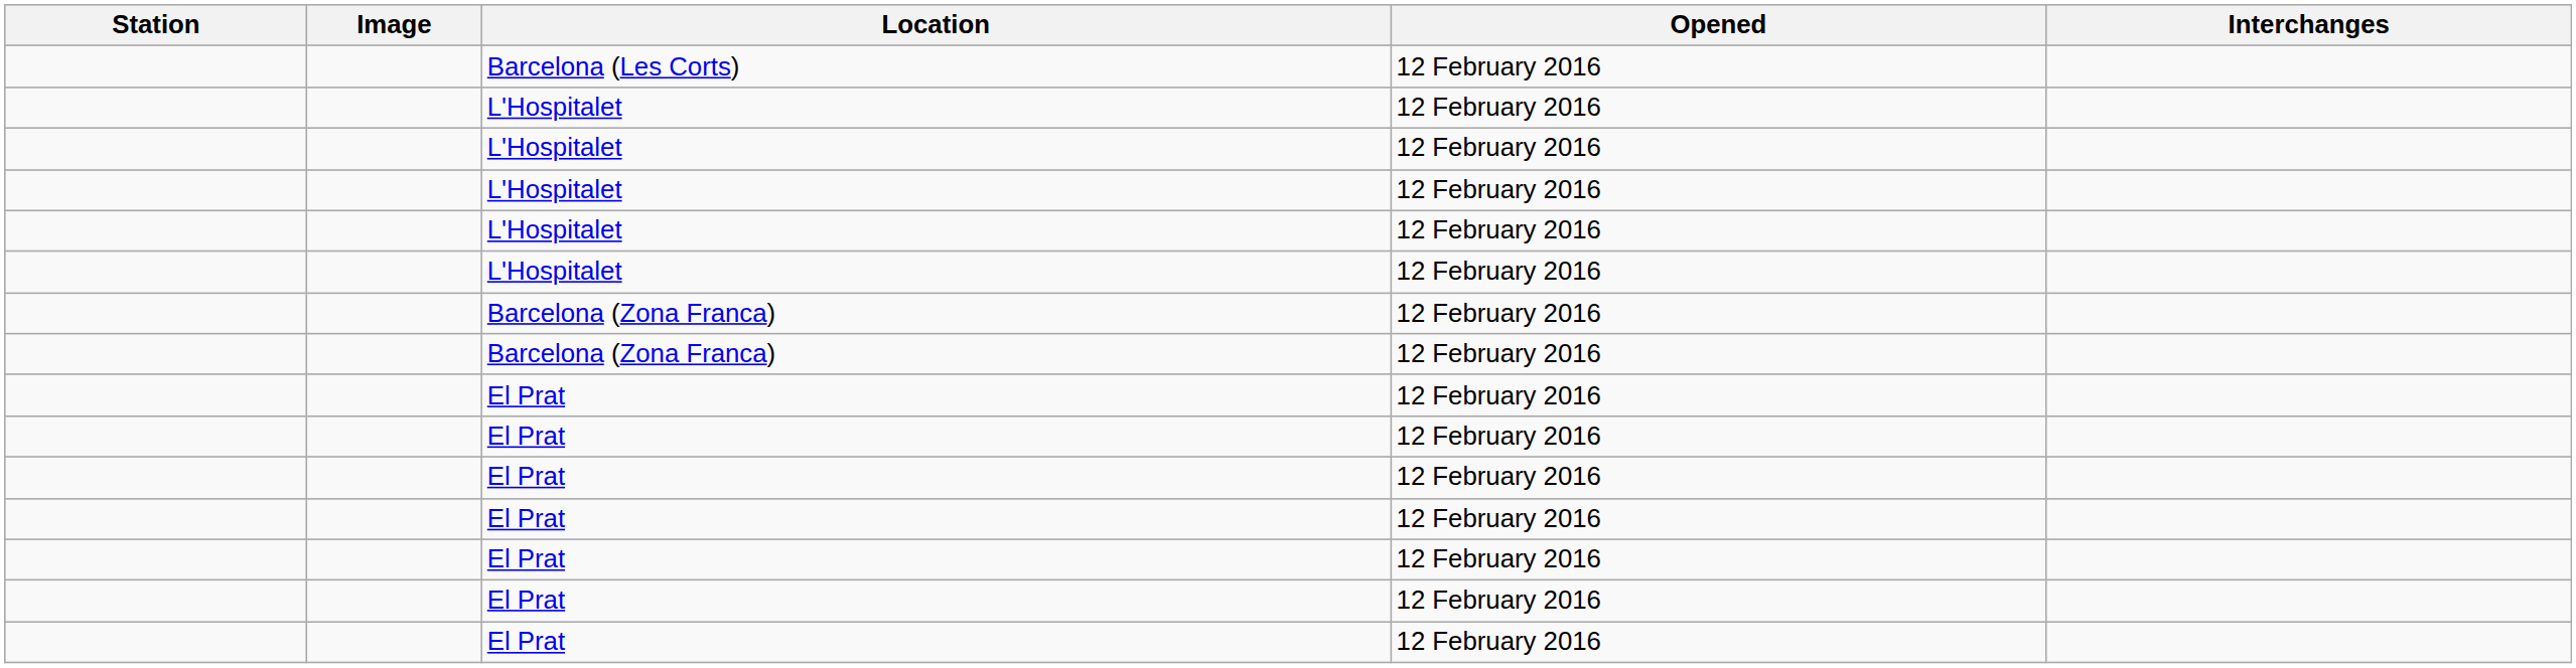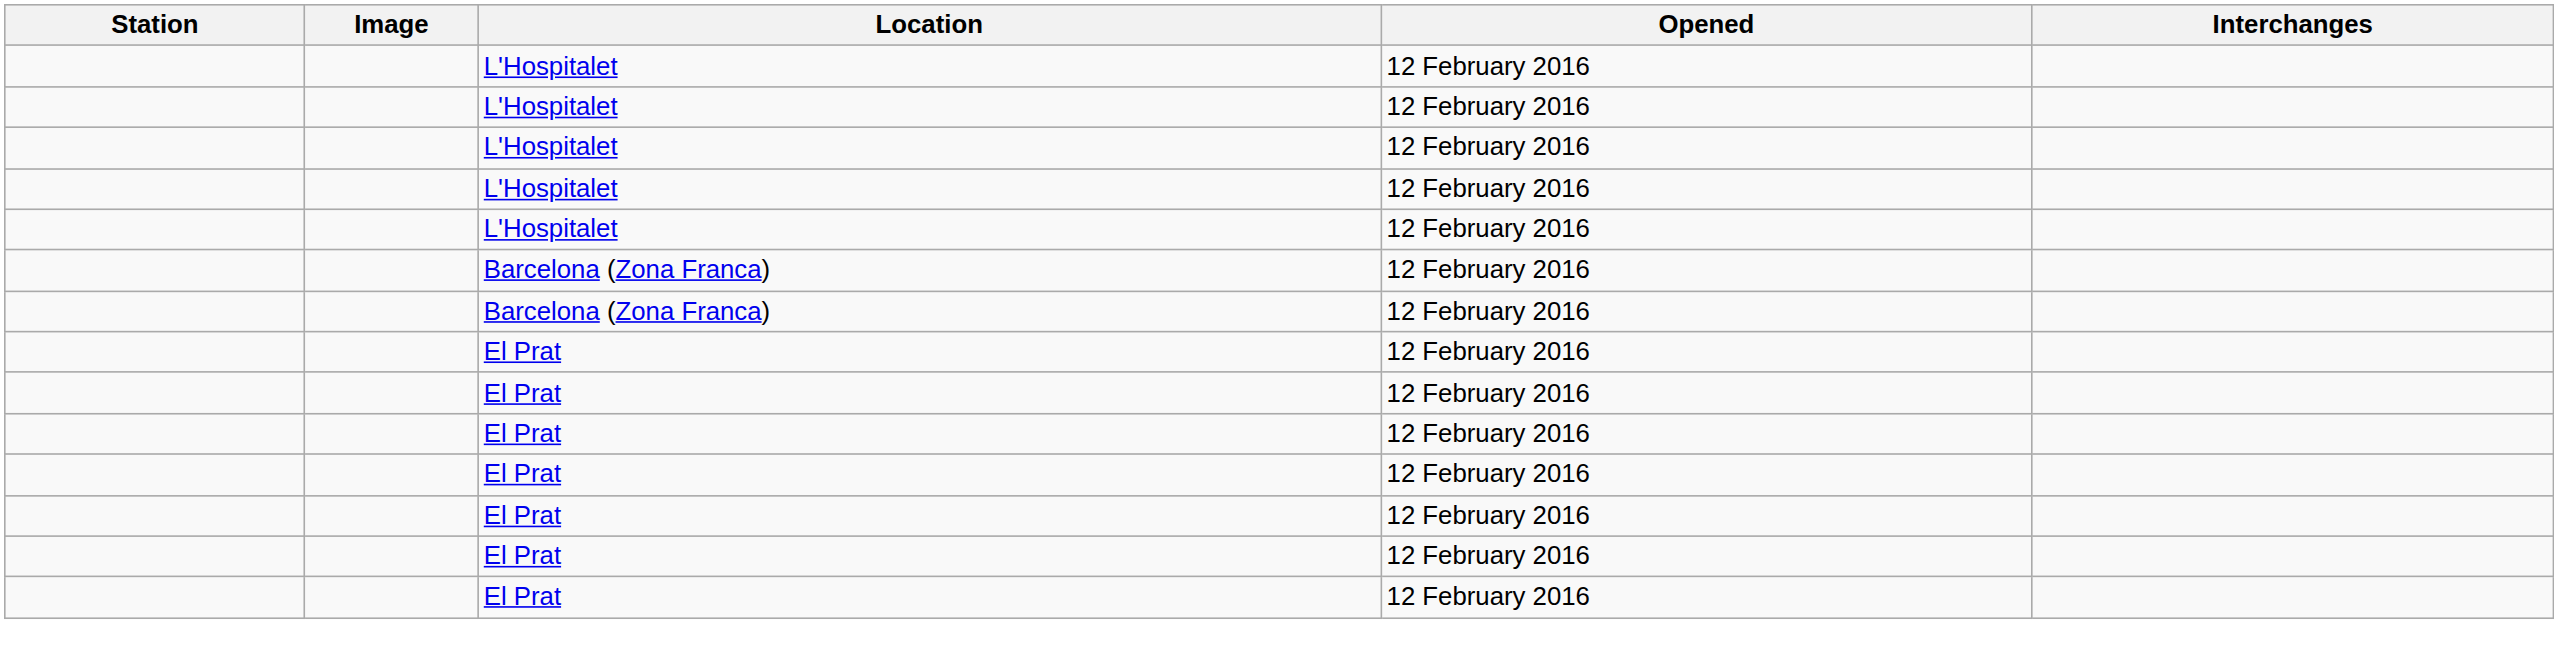- row: Barcelona (Les Corts) | 12 February 2016
